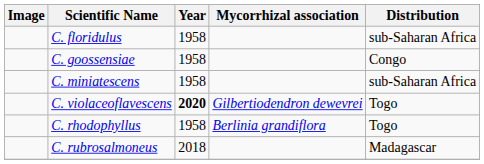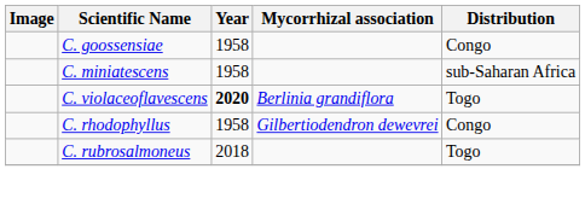- row: C. floridulus | 1958 | sub-Saharan Africa
C. violaceoflavescens | Mycorrhizal association: Gilbertiodendron dewevrei -> Berlinia grandiflora
C. rhodophyllus | Mycorrhizal association: Berlinia grandiflora -> Gilbertiodendron dewevrei
C. rhodophyllus | Distribution: Togo -> Congo
C. rubrosalmoneus | Distribution: Madagascar -> Togo
